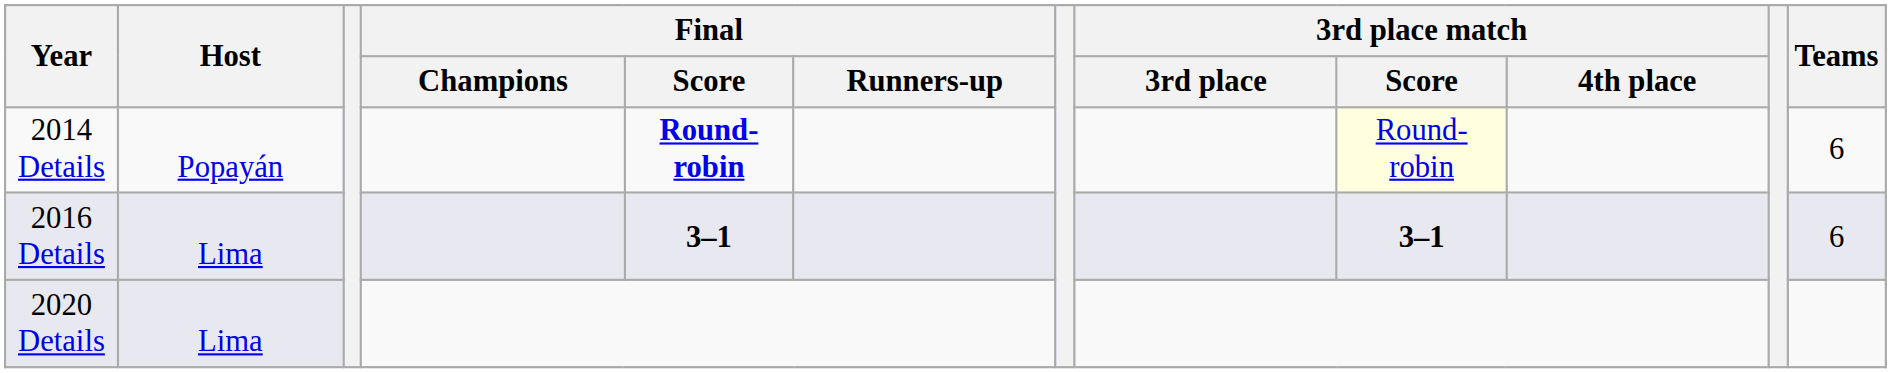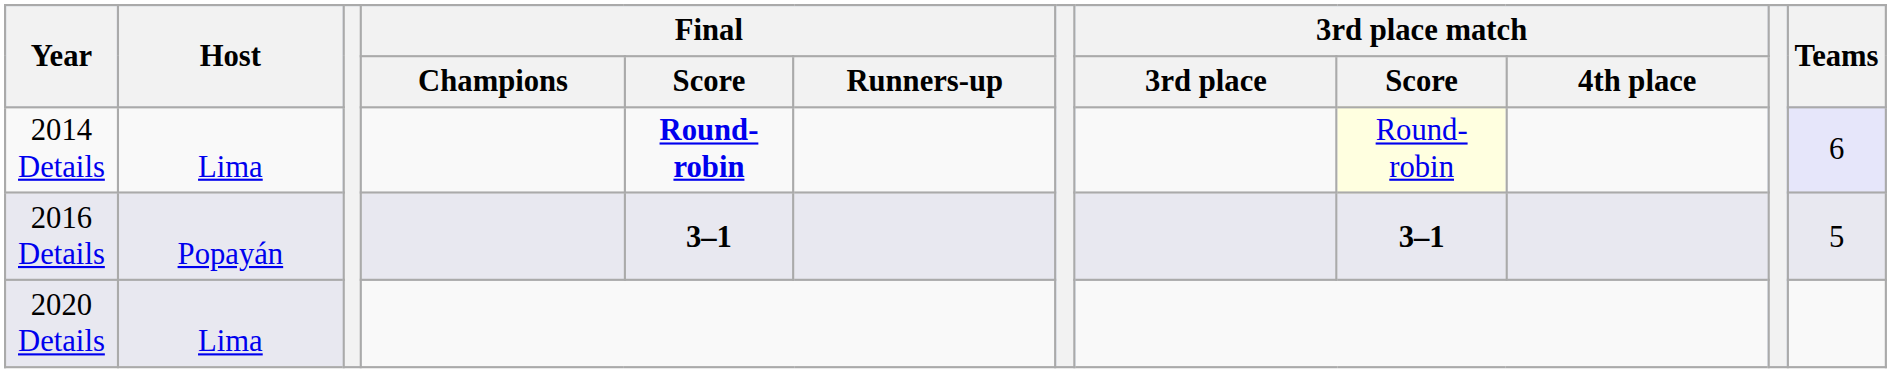2014 Details | Host: Popayán -> Lima
2014 Details | Teams: no background -> lavender background
2016 Details | Host: Lima -> Popayán
2016 Details | Teams: 6 -> 5
